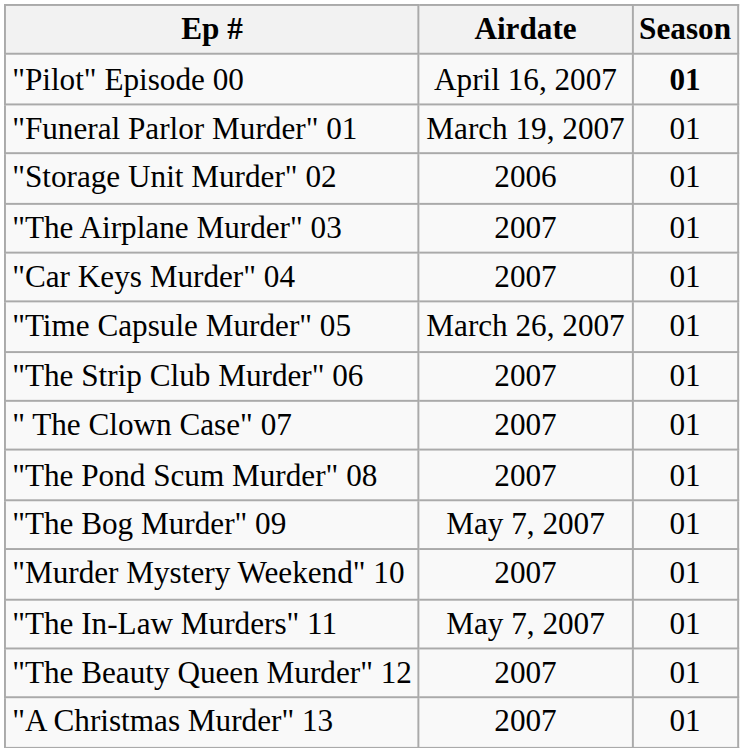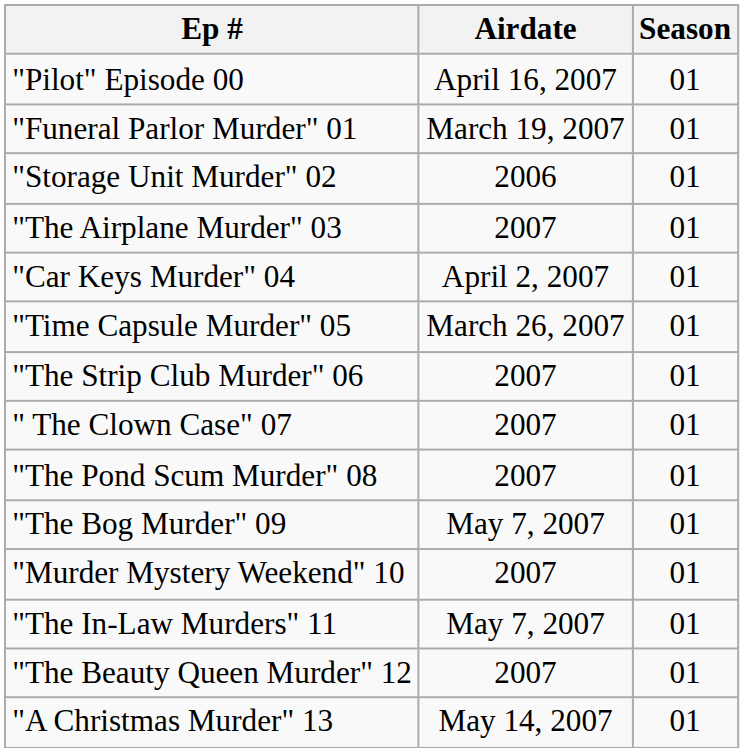"Pilot" Episode 00 | Season: bold -> normal
"Car Keys Murder" 04 | Airdate: 2007 -> April 2, 2007
"A Christmas Murder" 13 | Airdate: 2007 -> May 14, 2007
